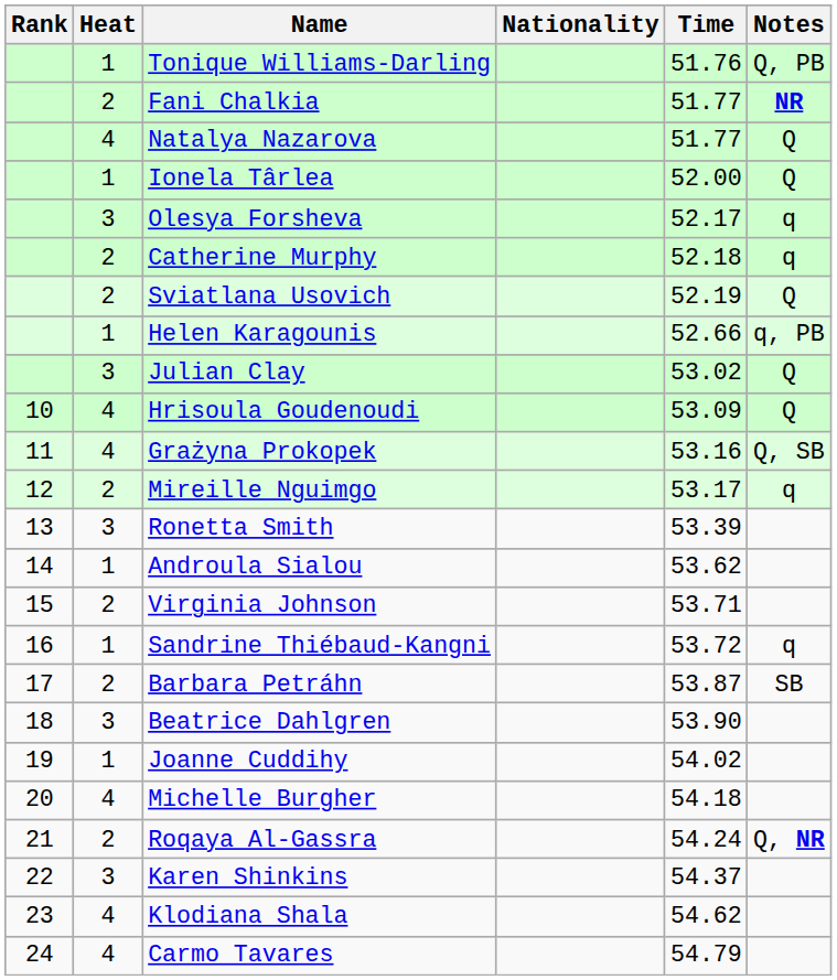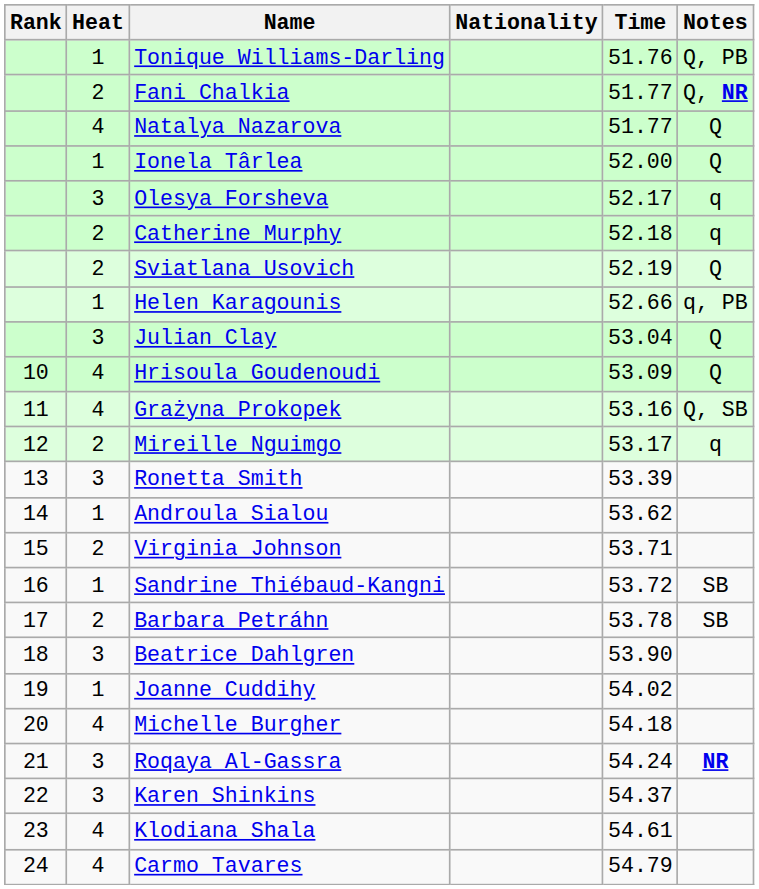Fani Chalkia | Notes: NR -> Q, NR
Julian Clay | Time: 53.02 -> 53.04
Sandrine Thiébaud-Kangni | Notes: q -> SB
Barbara Petráhn | Time: 53.87 -> 53.78
Roqaya Al-Gassra | Heat: 2 -> 3
Roqaya Al-Gassra | Notes: Q, NR -> NR
Klodiana Shala | Time: 54.62 -> 54.61
